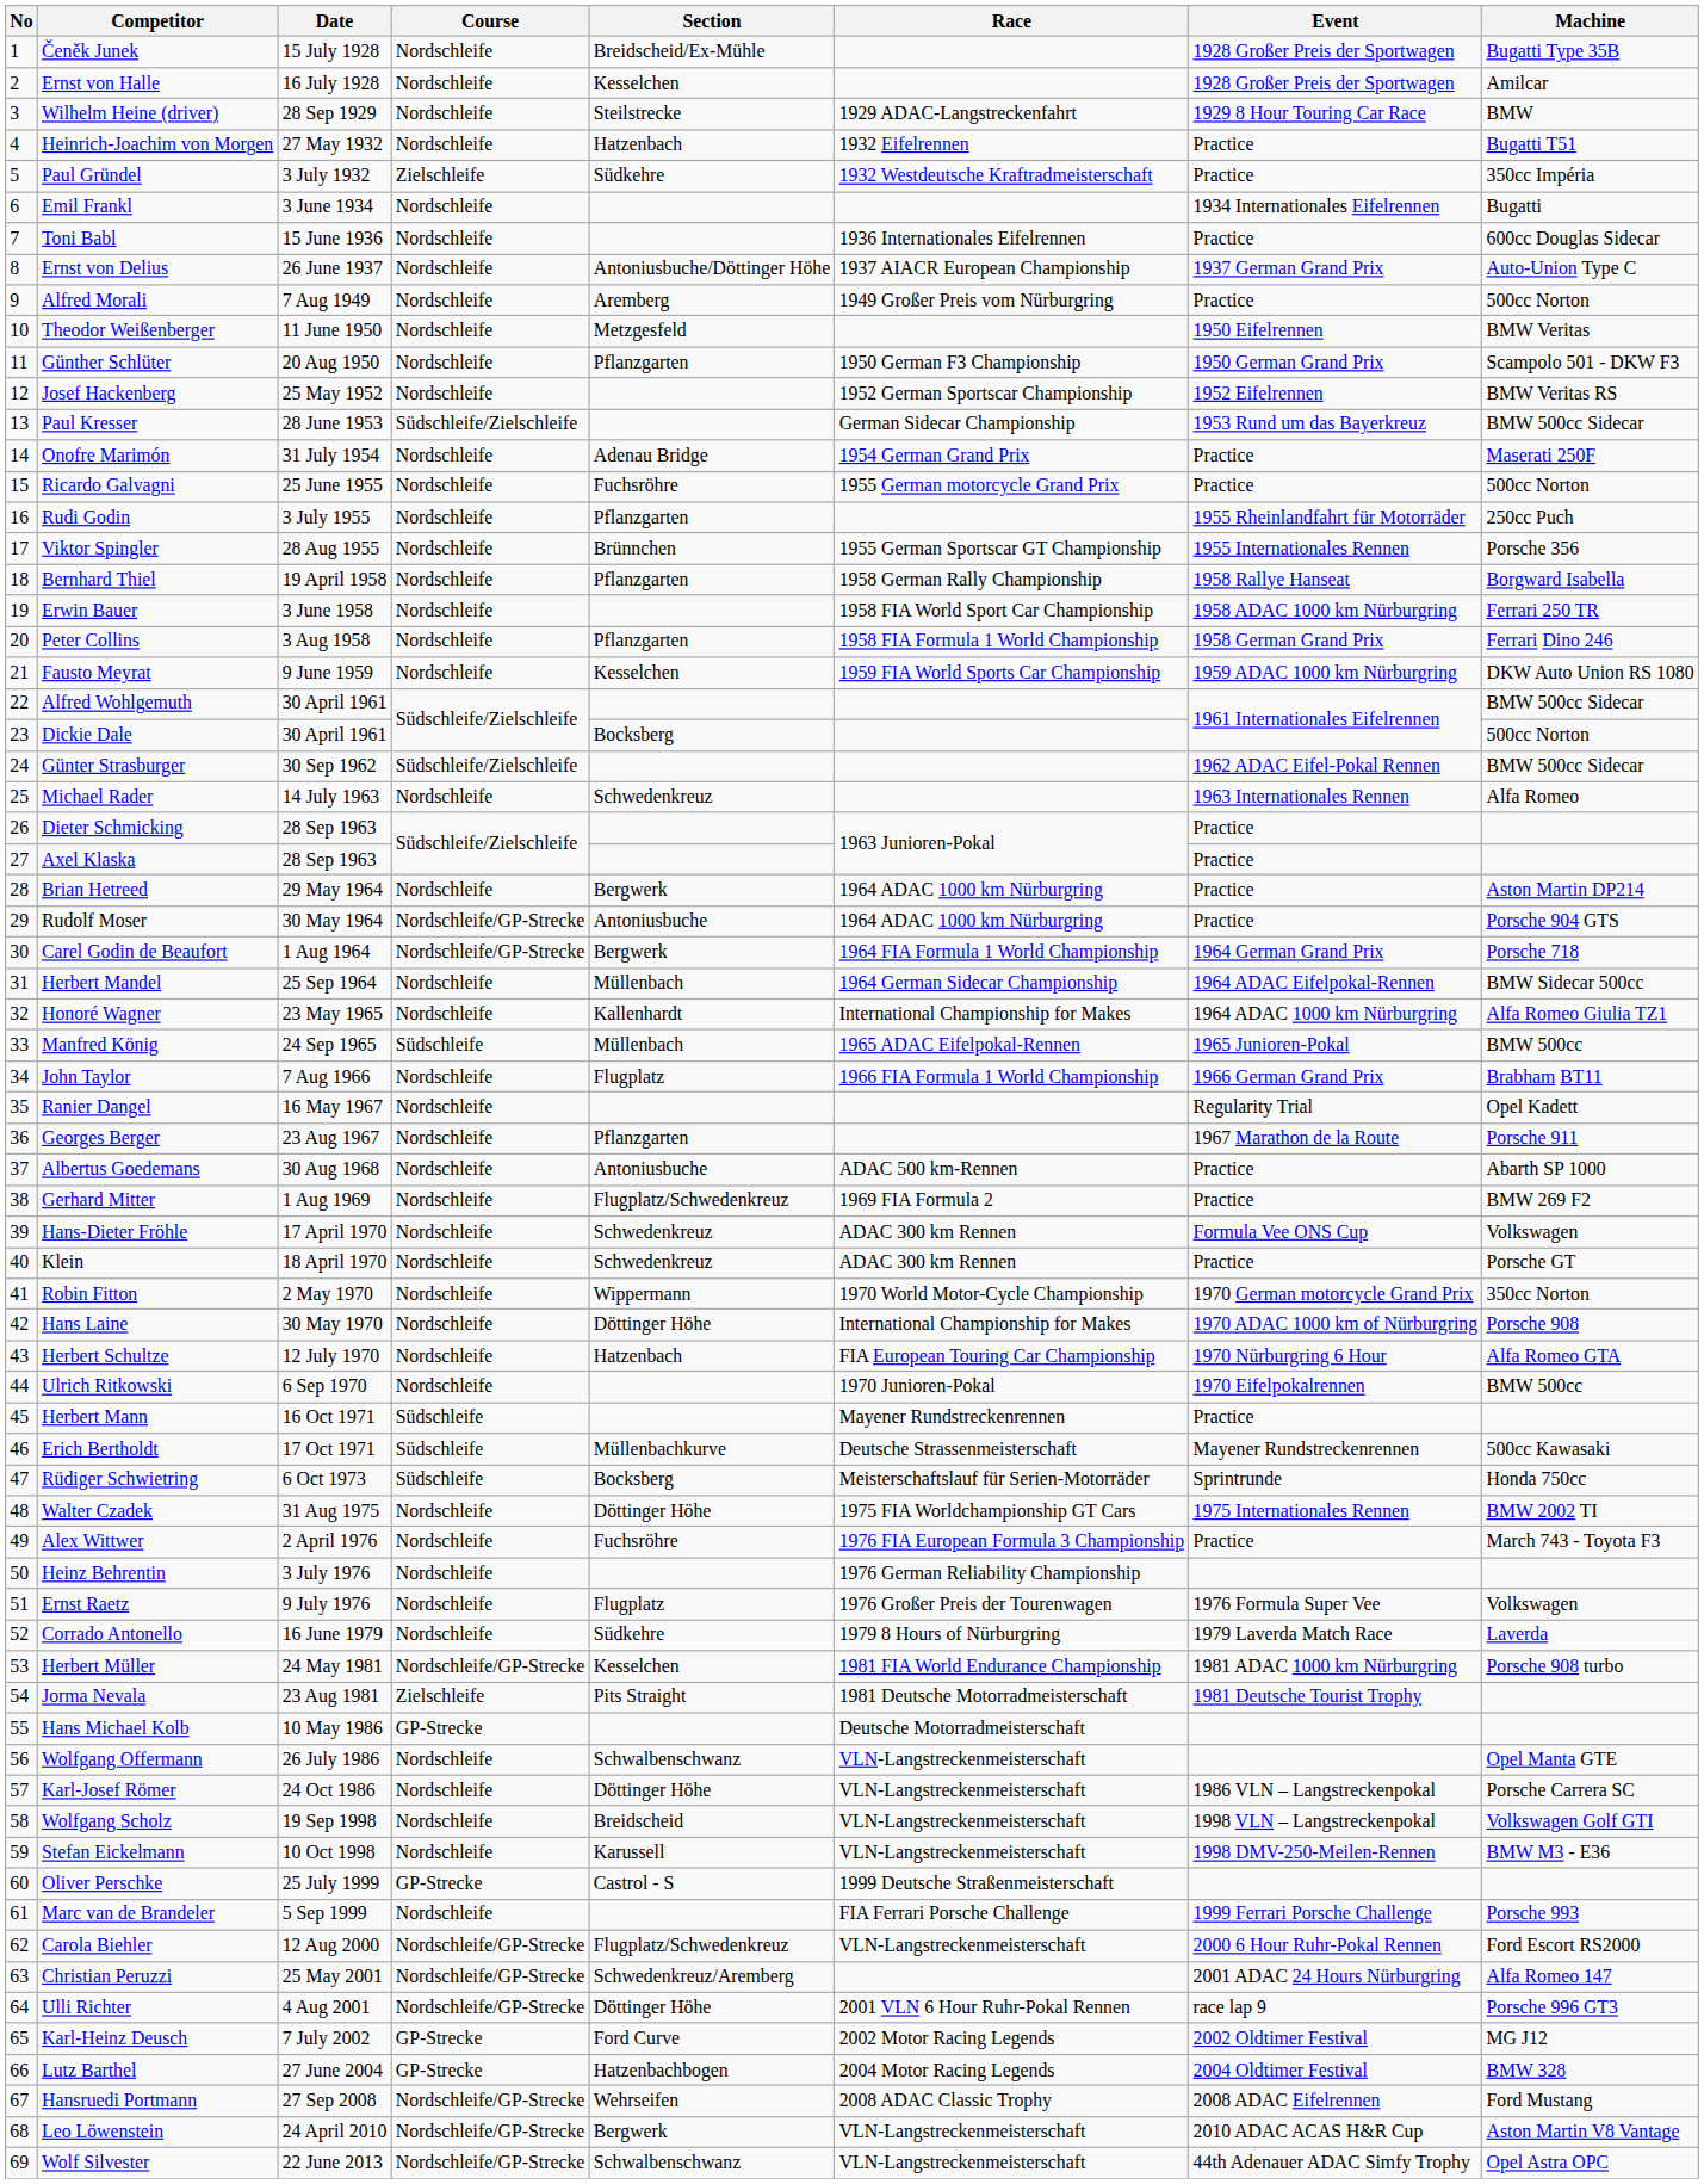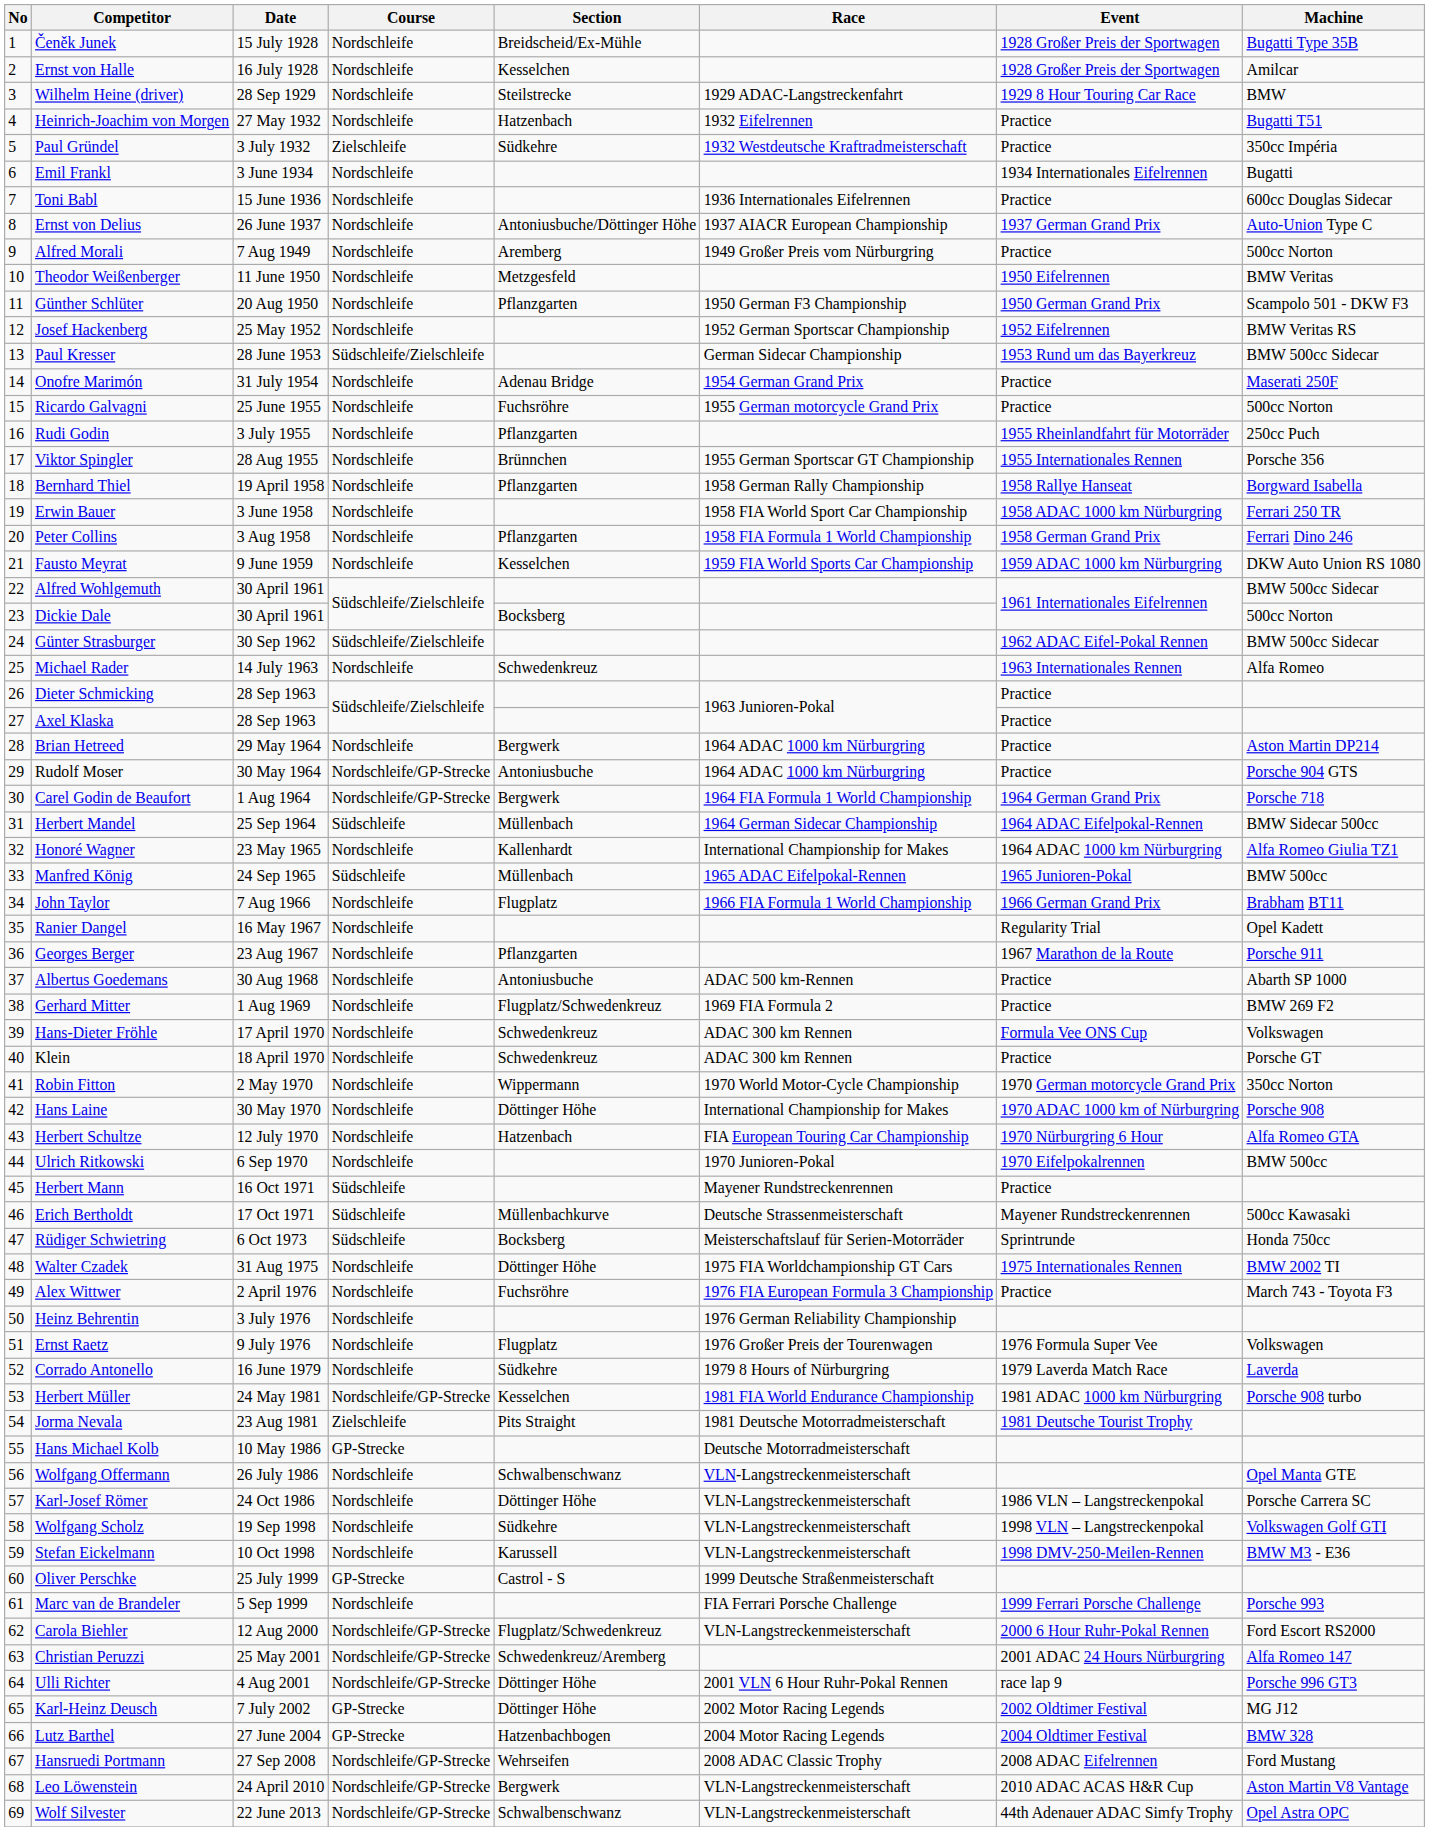Herbert Mandel | Course: Nordschleife -> Südschleife
Wolfgang Scholz | Section: Breidscheid -> Südkehre
Karl-Heinz Deusch | Section: Ford Curve -> Döttinger Höhe
